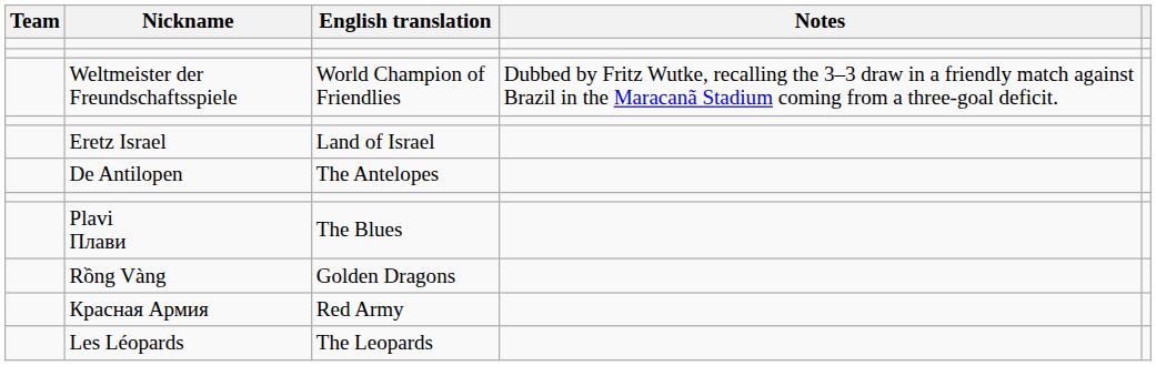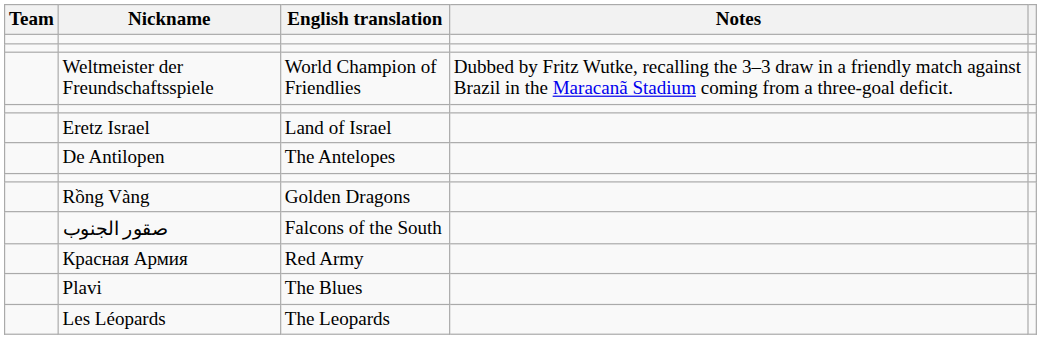- row: Plavi Плави | The Blues
+ row: صقور الجنوب | Falcons of the South
+ row: Plavi | The Blues
